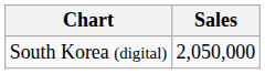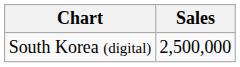South Korea (digital) | Sales: 2,050,000 -> 2,500,000
